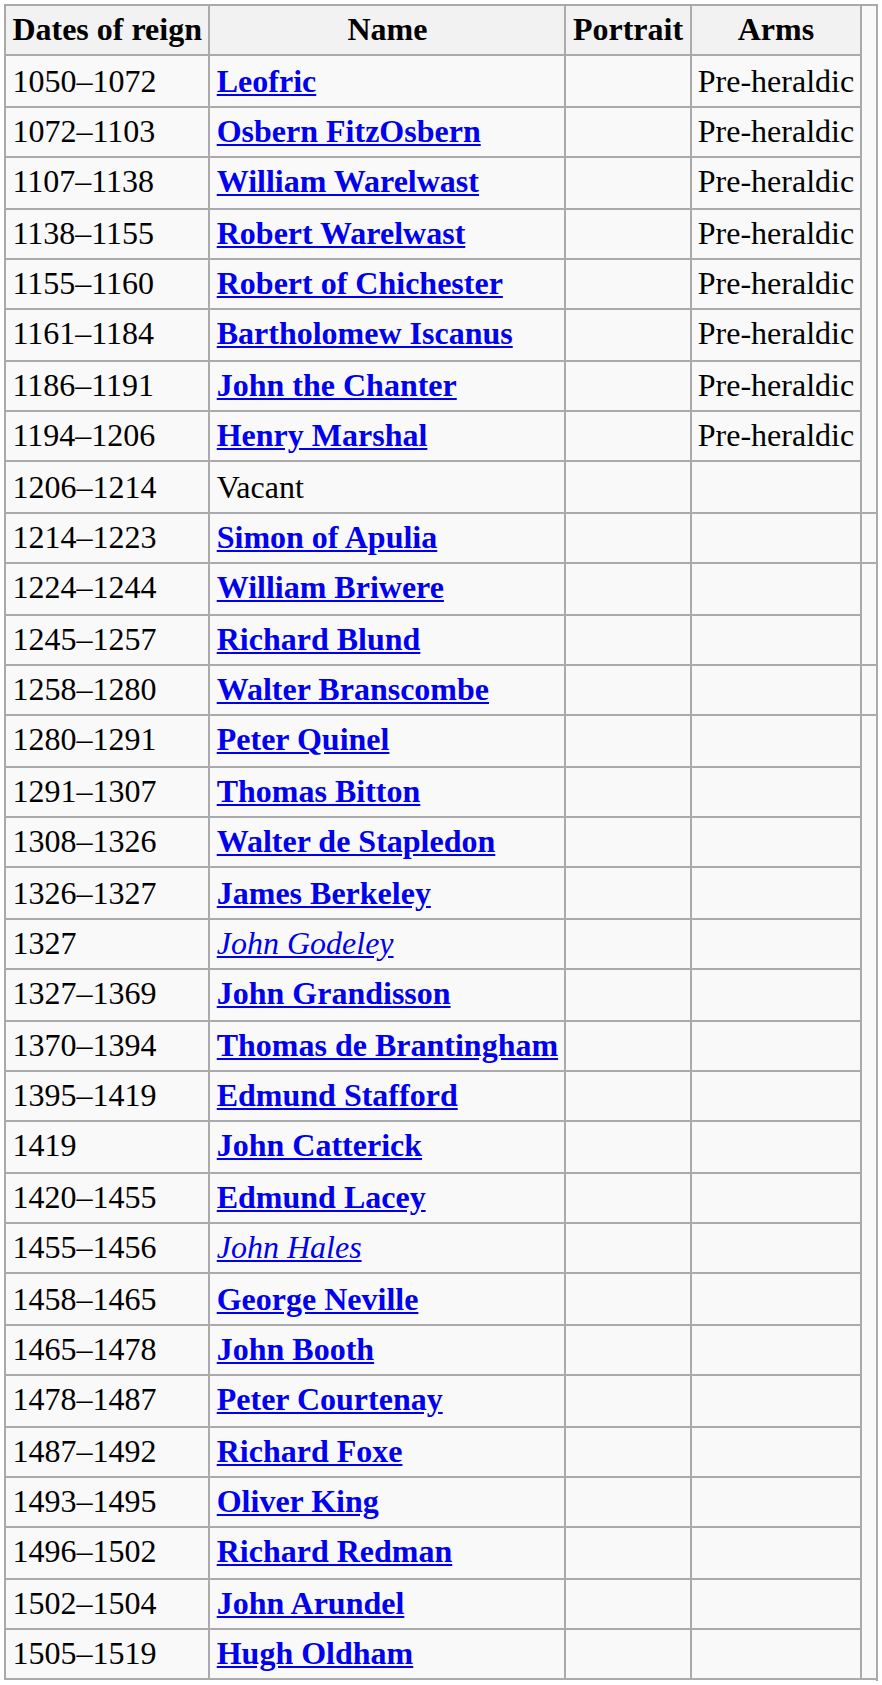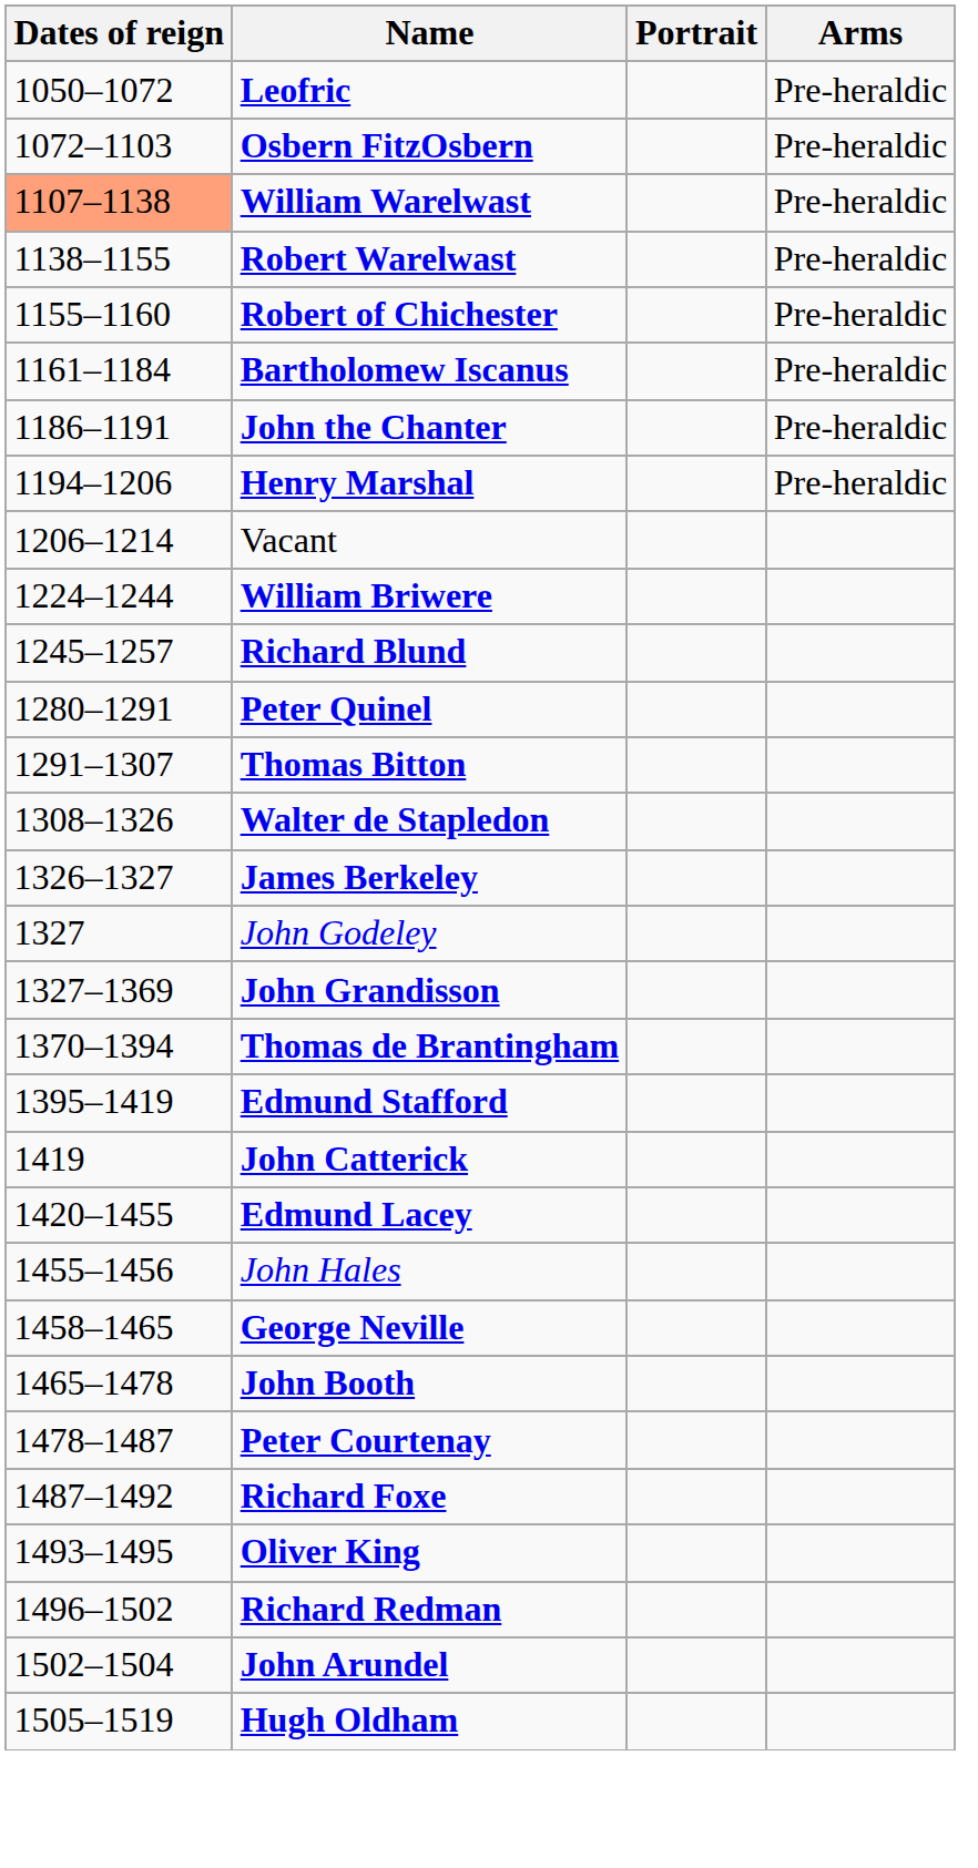William Warelwast | Dates of reign: no background -> lightsalmon background
- row: 1214–1223 | Simon of Apulia
- row: 1258–1280 | Walter Branscombe
